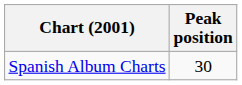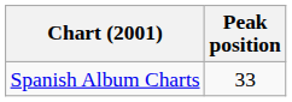Spanish Album Charts | Peak position: 30 -> 33
